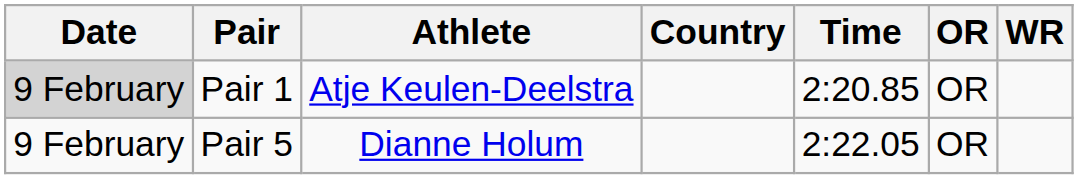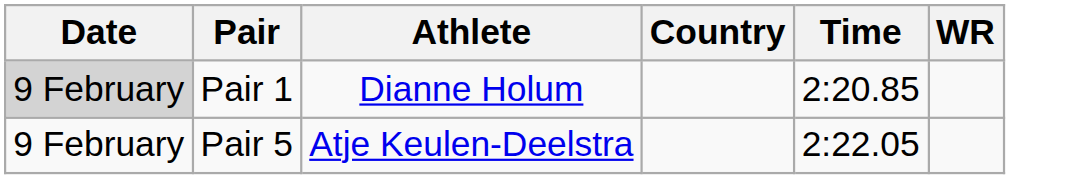- column: OR | OR | OR
Pair 1 | Athlete: Atje Keulen-Deelstra -> Dianne Holum
Pair 5 | Athlete: Dianne Holum -> Atje Keulen-Deelstra
